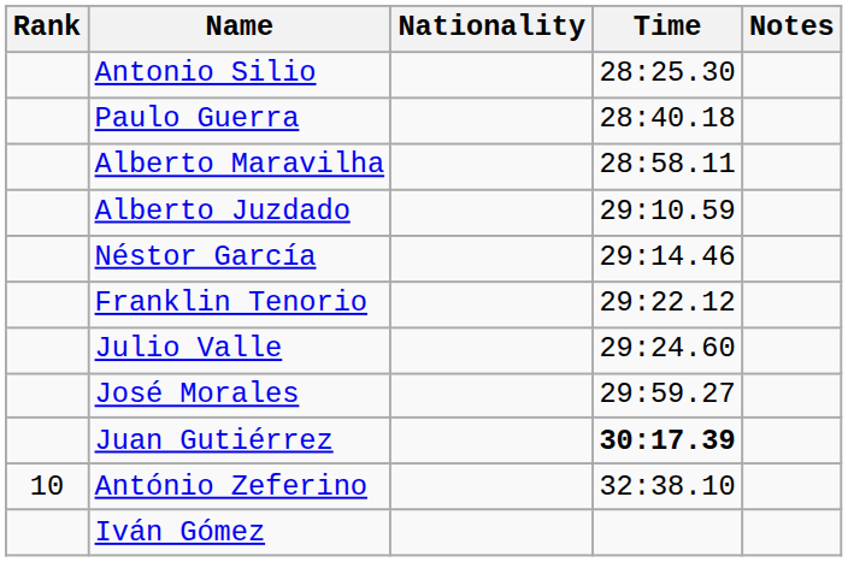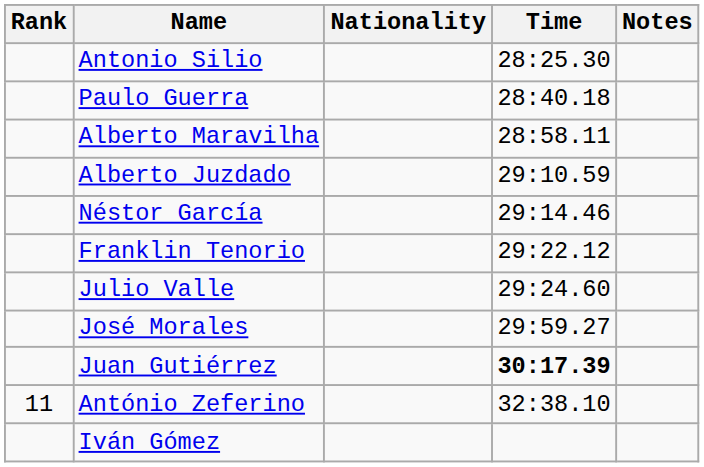António Zeferino | Rank: 10 -> 11
